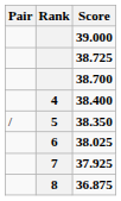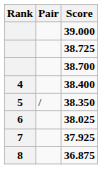columns swapped: Rank <-> Pair
